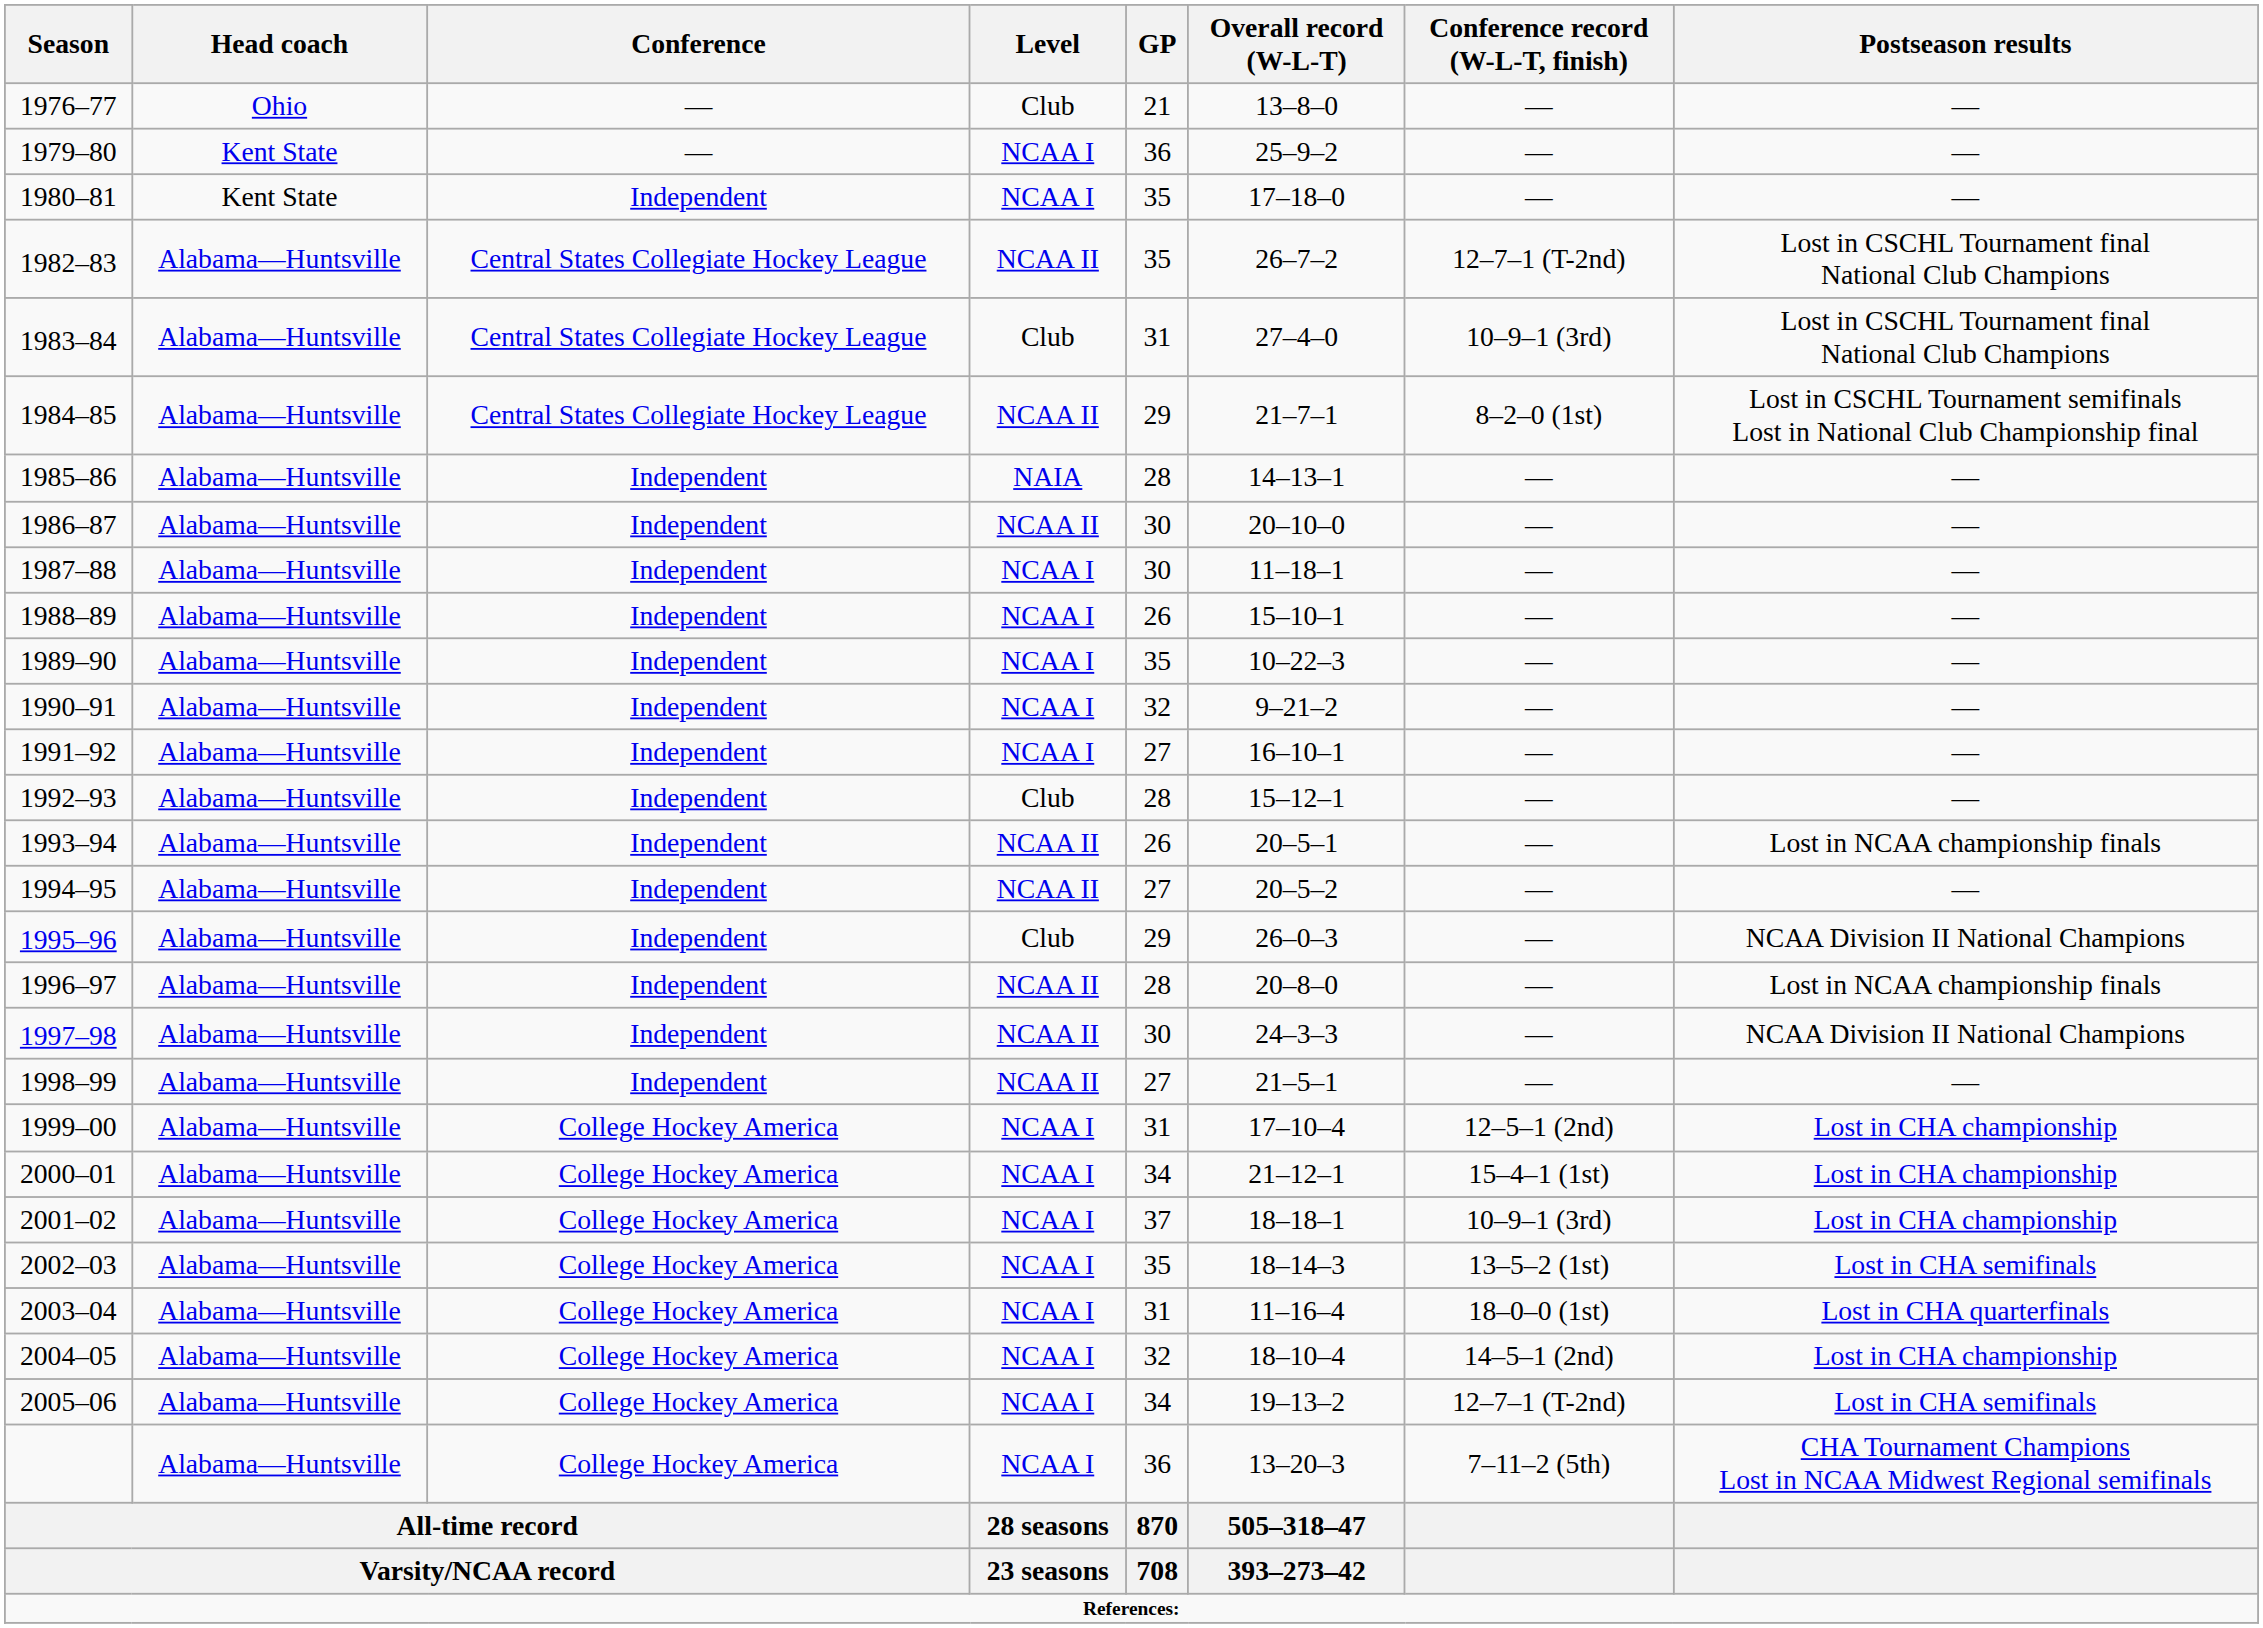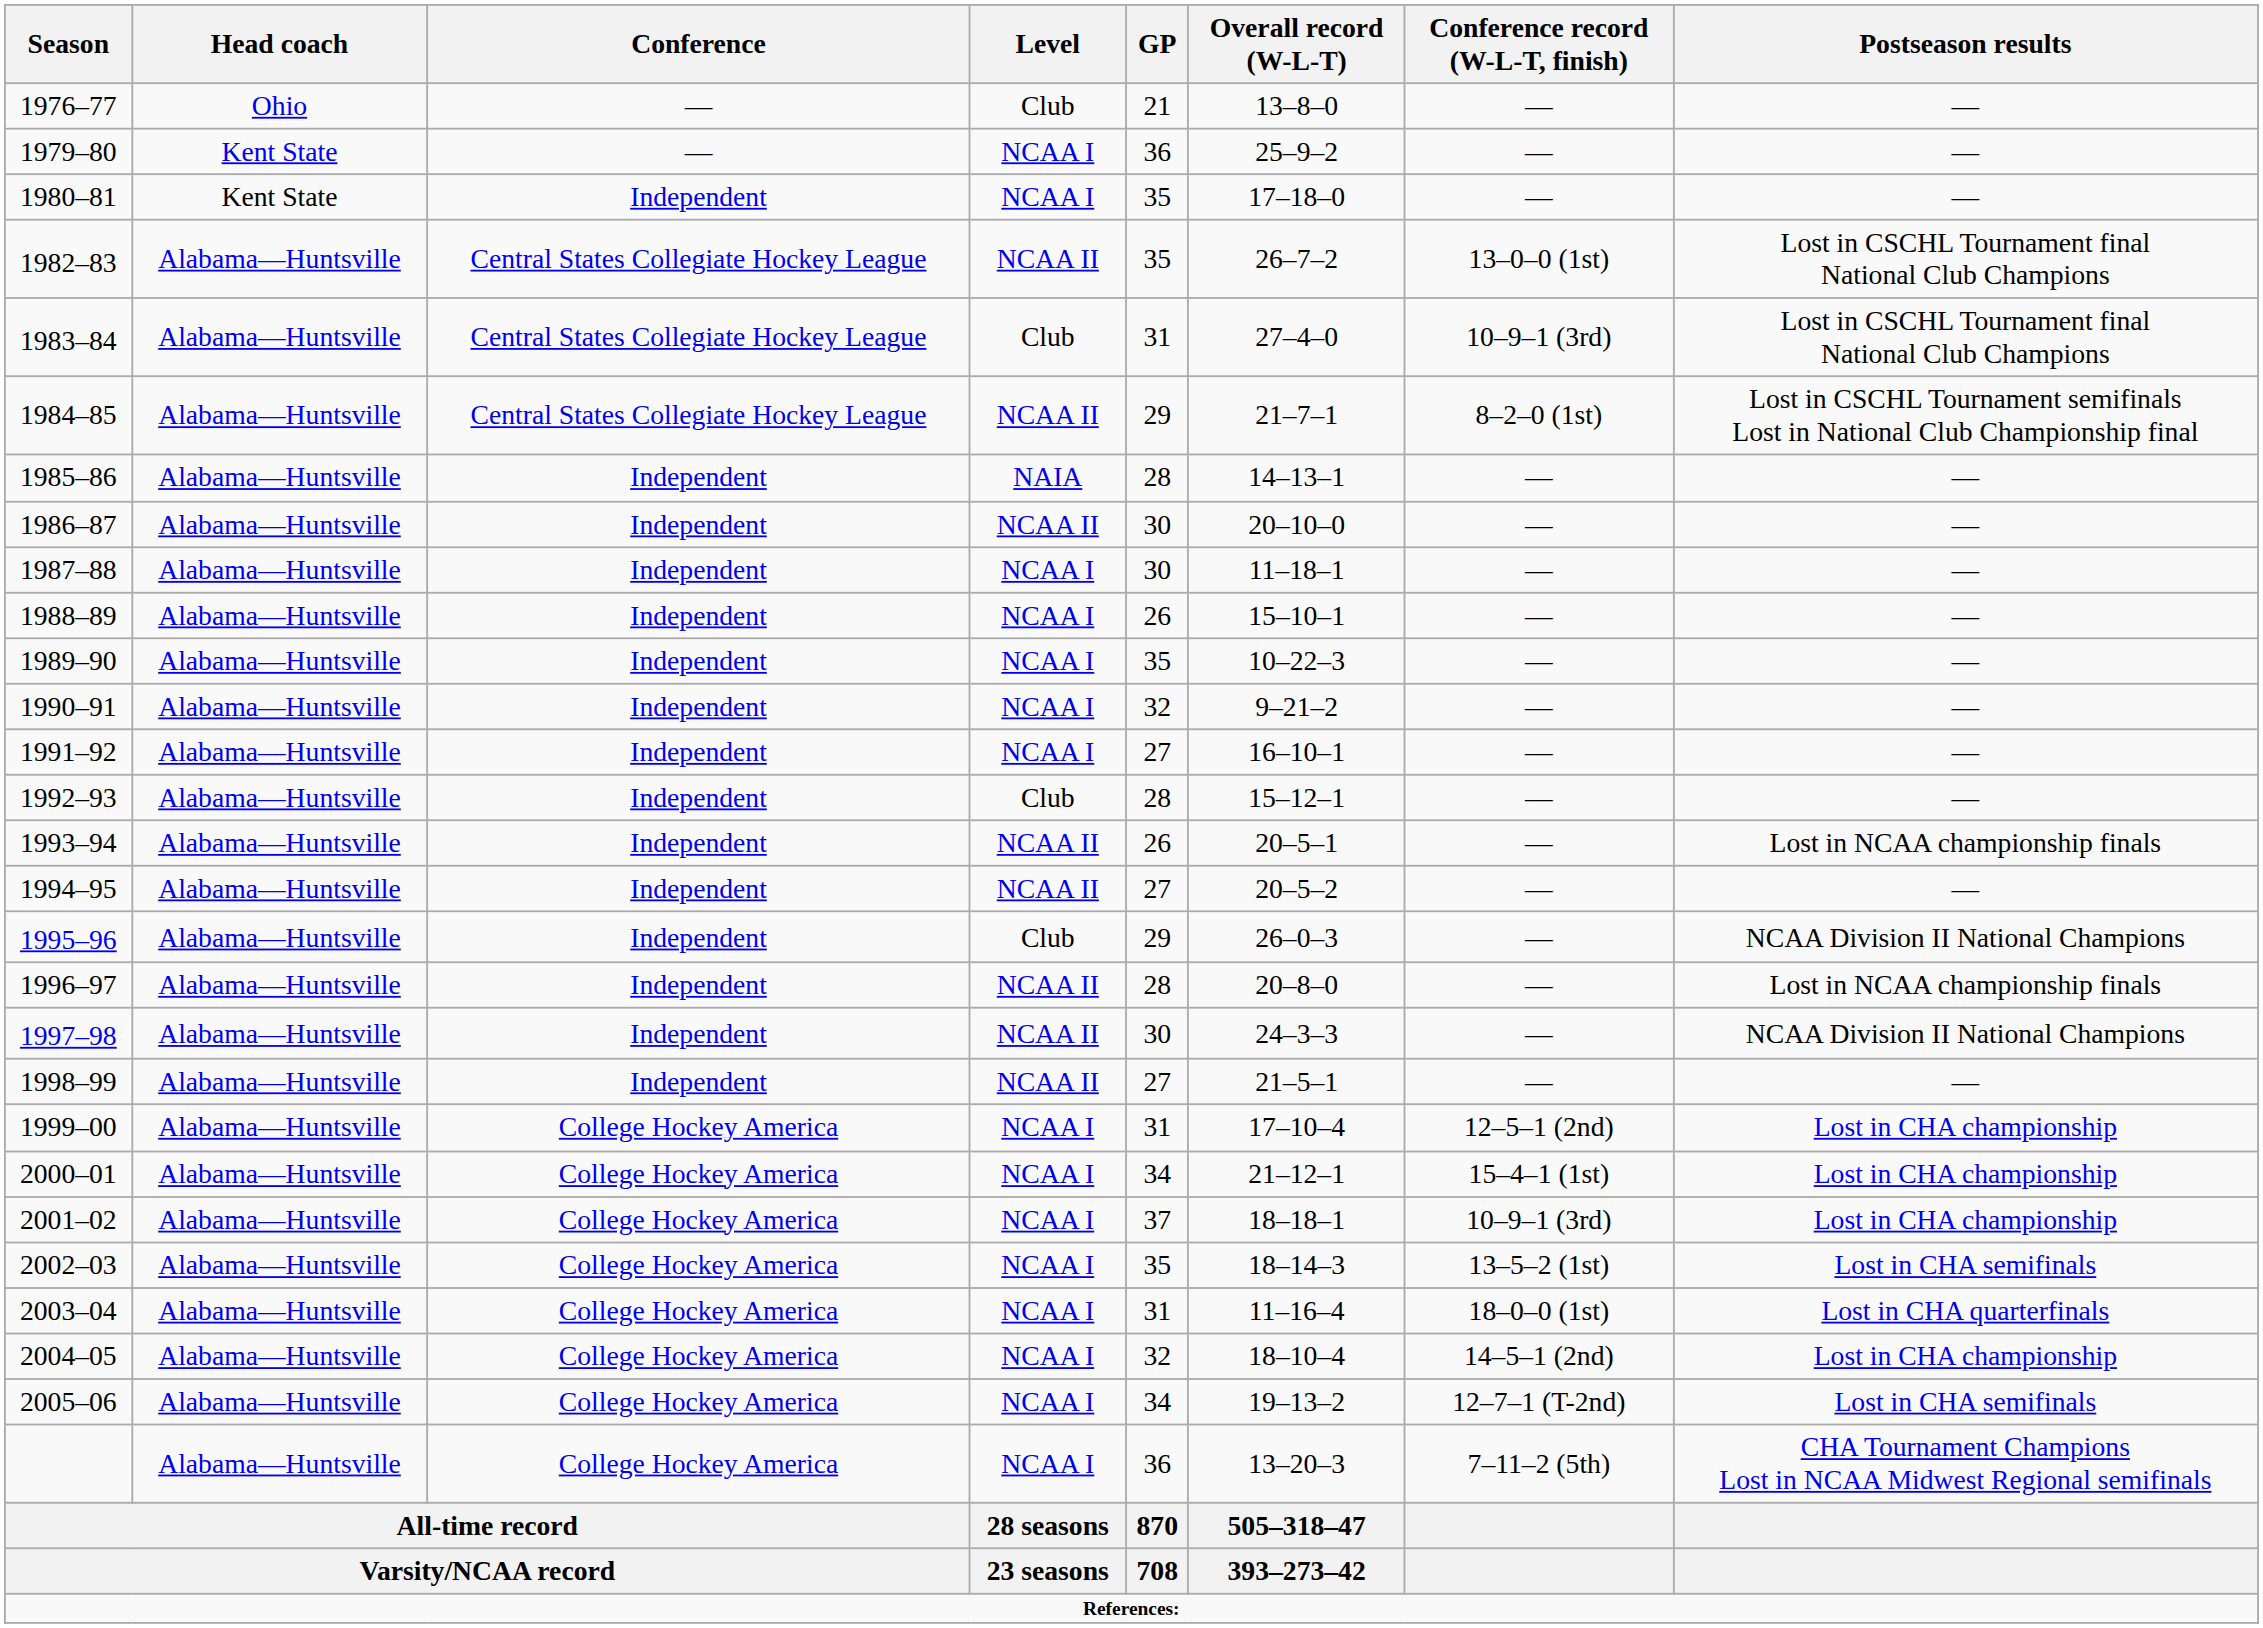1982–83 | Conference record (W-L-T, finish): 12–7–1 (T-2nd) -> 13–0–0 (1st)
